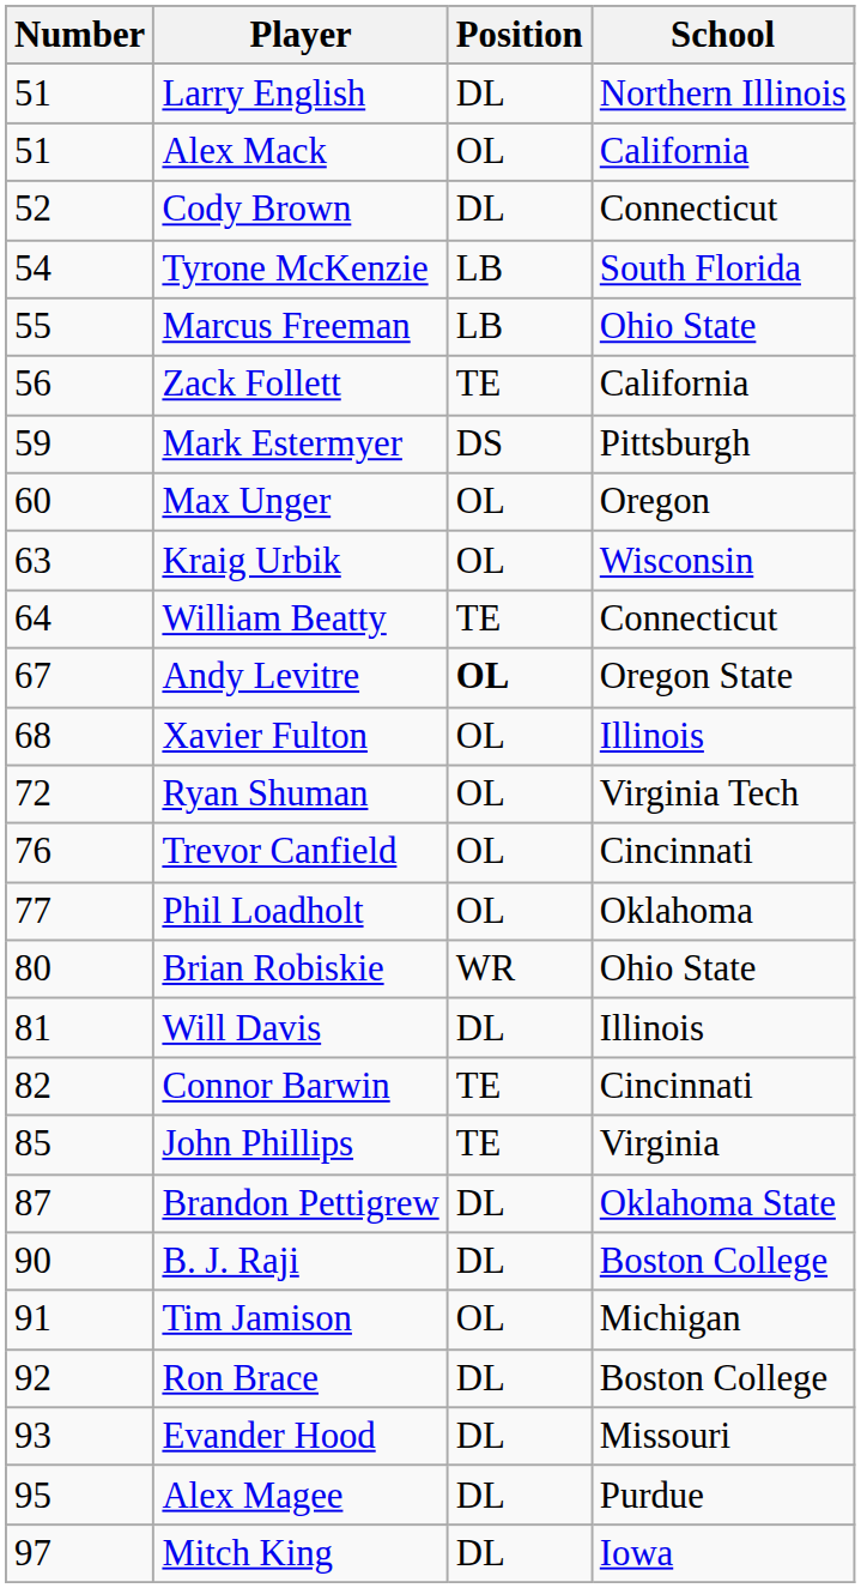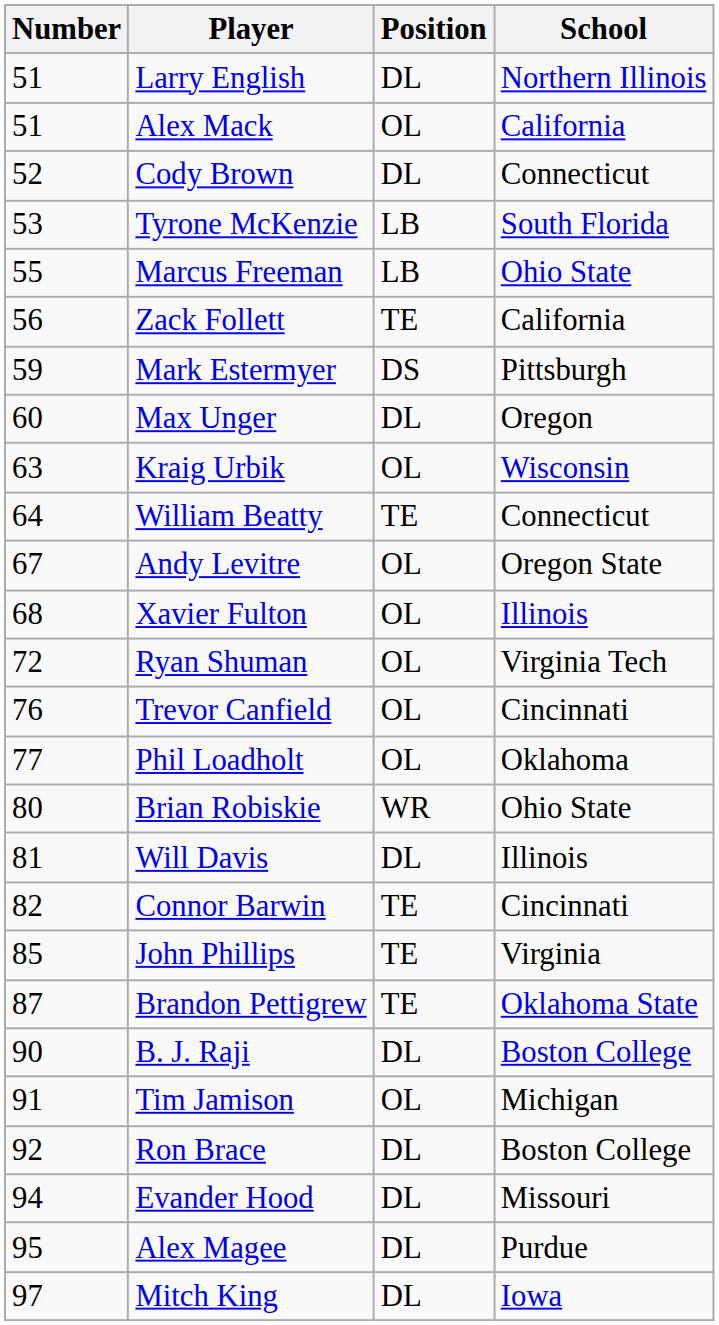Tyrone McKenzie | Number: 54 -> 53
Max Unger | Position: OL -> DL
Andy Levitre | Position: bold -> normal
Brandon Pettigrew | Position: DL -> TE
Evander Hood | Number: 93 -> 94
